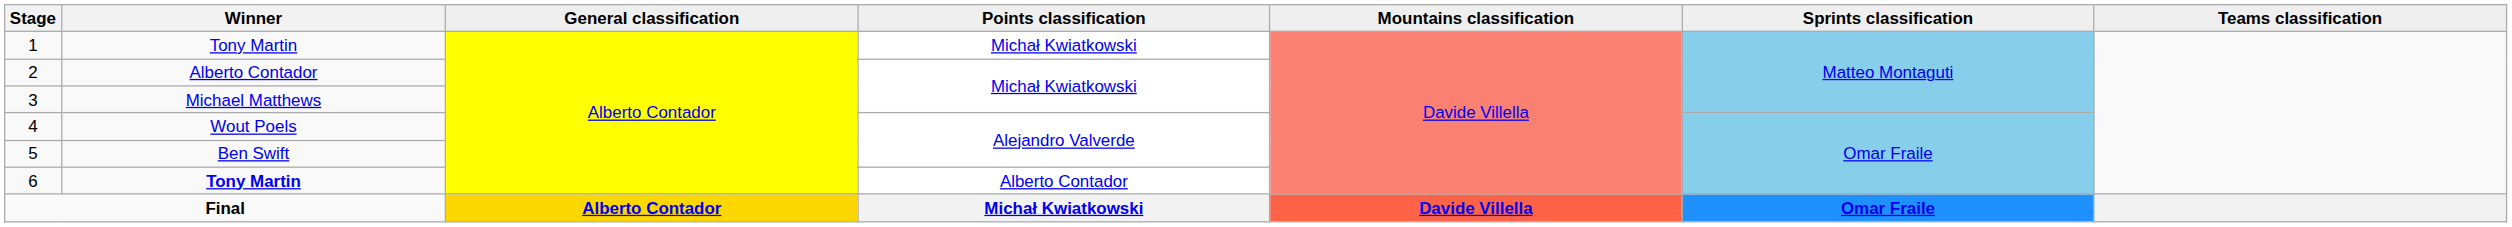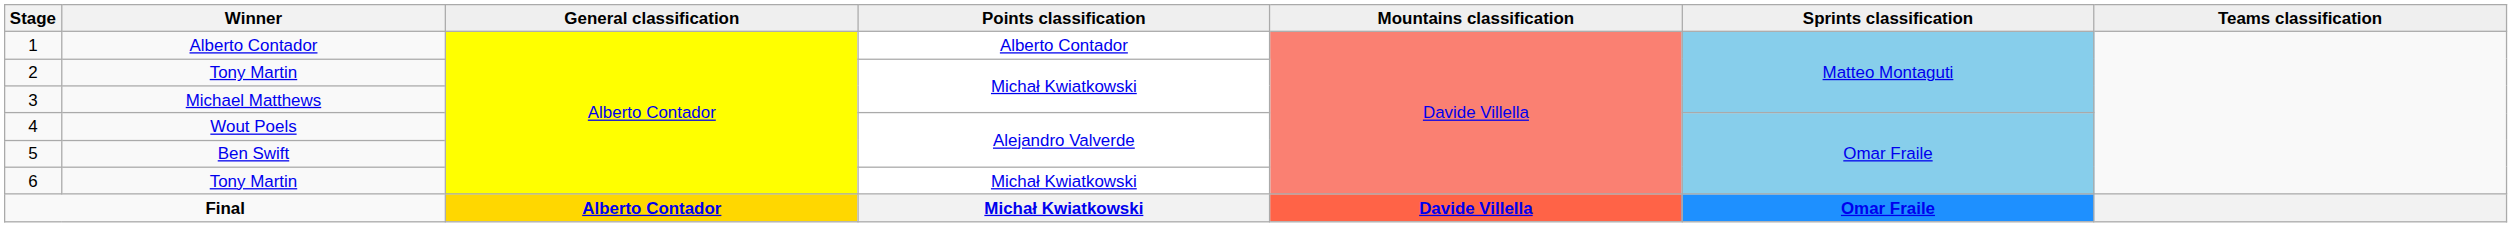1 | Winner: Tony Martin -> Alberto Contador
1 | Points classification: Michał Kwiatkowski -> Alberto Contador
2 | Winner: Alberto Contador -> Tony Martin
6 | Winner: bold -> normal
6 | Points classification: Alberto Contador -> Michał Kwiatkowski
